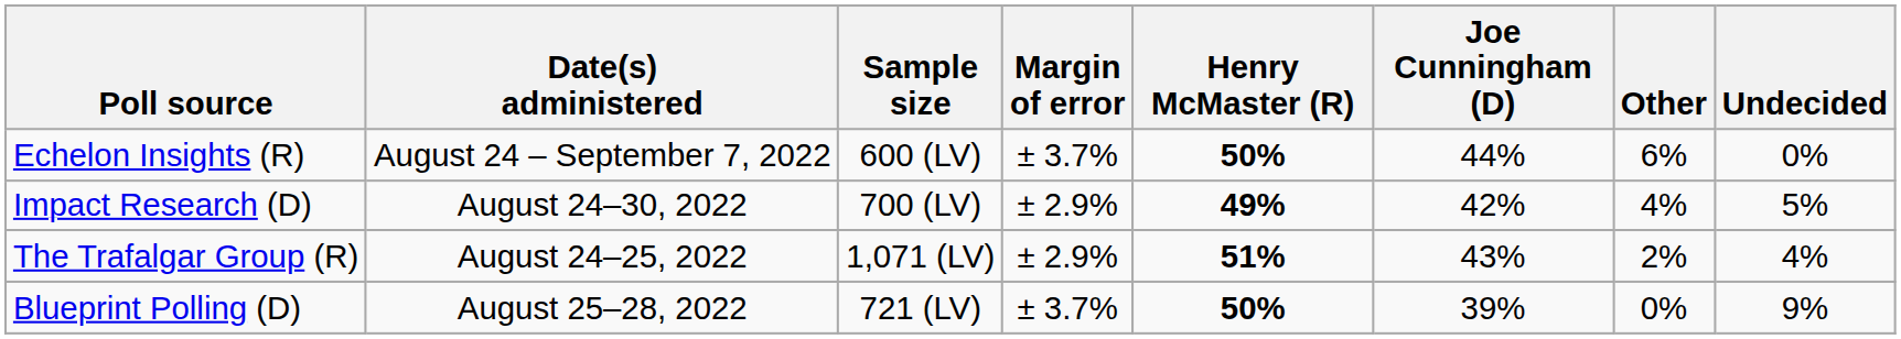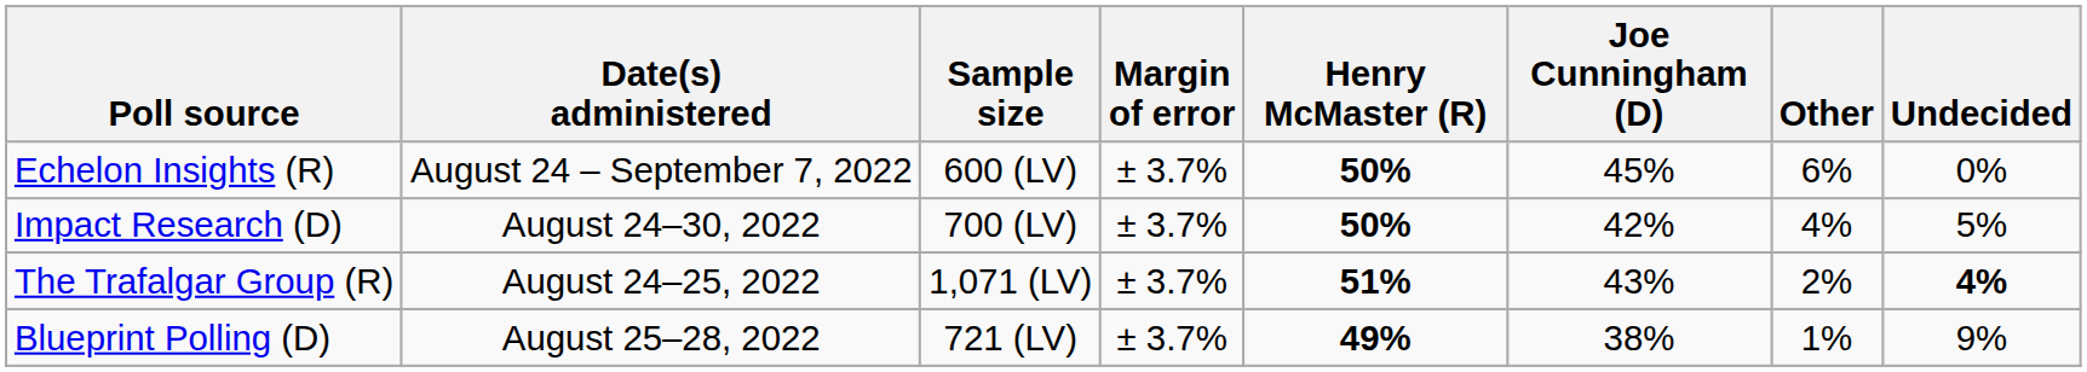Echelon Insights (R) | Joe Cunningham (D): 44% -> 45%
Impact Research (D) | Margin of error: ± 2.9% -> ± 3.7%
Impact Research (D) | Henry McMaster (R): 49% -> 50%
The Trafalgar Group (R) | Margin of error: ± 2.9% -> ± 3.7%
The Trafalgar Group (R) | Undecided: normal -> bold
Blueprint Polling (D) | Henry McMaster (R): 50% -> 49%
Blueprint Polling (D) | Joe Cunningham (D): 39% -> 38%
Blueprint Polling (D) | Other: 0% -> 1%
